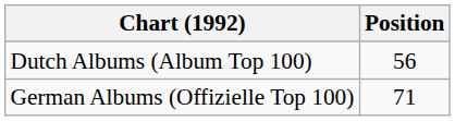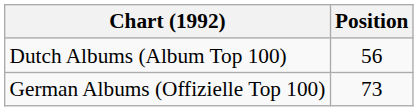German Albums (Offizielle Top 100) | Position: 71 -> 73
